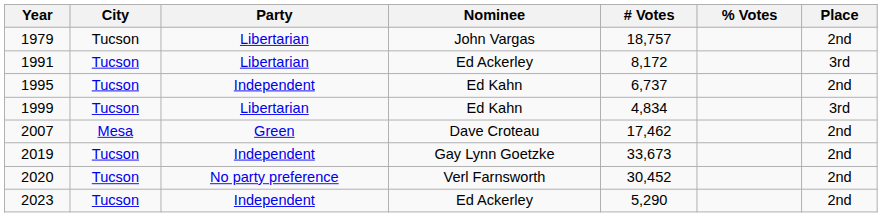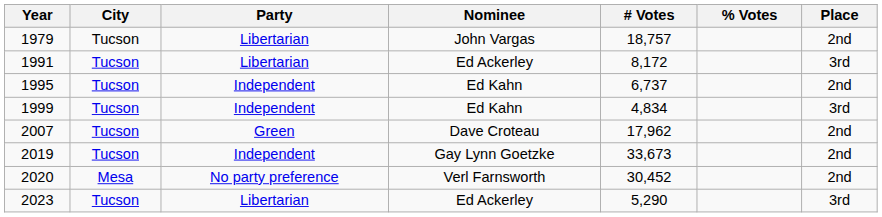1999 | Party: Libertarian -> Independent
2007 | City: Mesa -> Tucson
2007 | # Votes: 17,462 -> 17,962
2020 | City: Tucson -> Mesa
2023 | Party: Independent -> Libertarian
2023 | Place: 2nd -> 3rd
